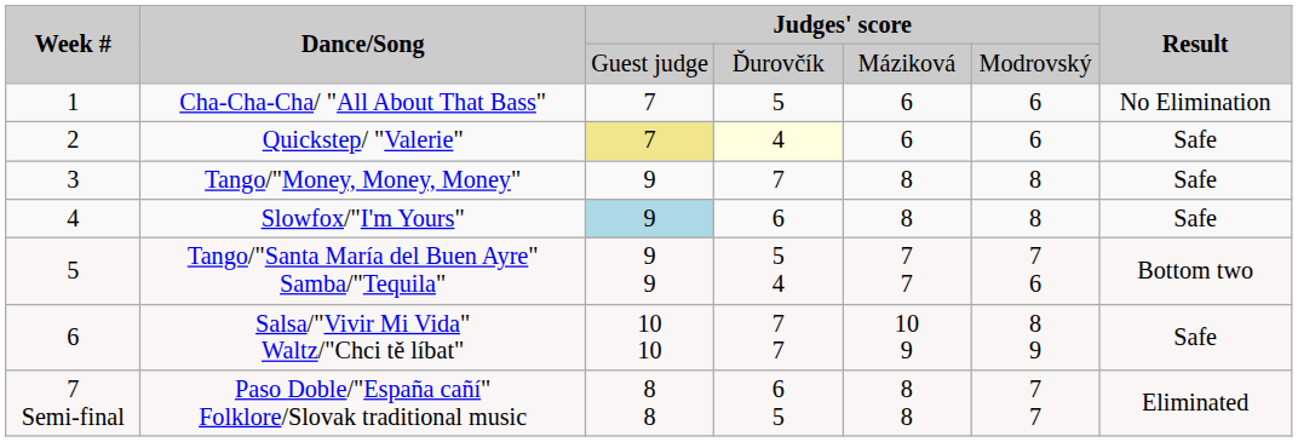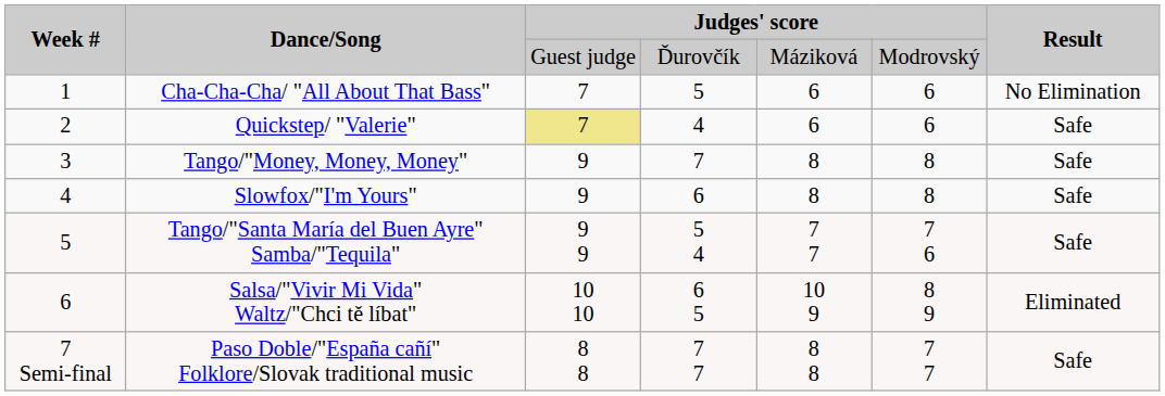Quickstep/ "Valerie" | column 4: lightyellow background -> no background
Slowfox/"I'm Yours" | column 3: lightblue background -> no background
Tango/"Santa María del Buen Ayre" Samba/"Tequila" | Result: Bottom two -> Safe
Salsa/"Vivir Mi Vida" Waltz/"Chci tě líbat" | column 4: 7 7 -> 6 5
Salsa/"Vivir Mi Vida" Waltz/"Chci tě líbat" | Result: Safe -> Eliminated
Paso Doble/"España cañí" Folklore/Slovak traditional music | column 4: 6 5 -> 7 7
Paso Doble/"España cañí" Folklore/Slovak traditional music | Result: Eliminated -> Safe
